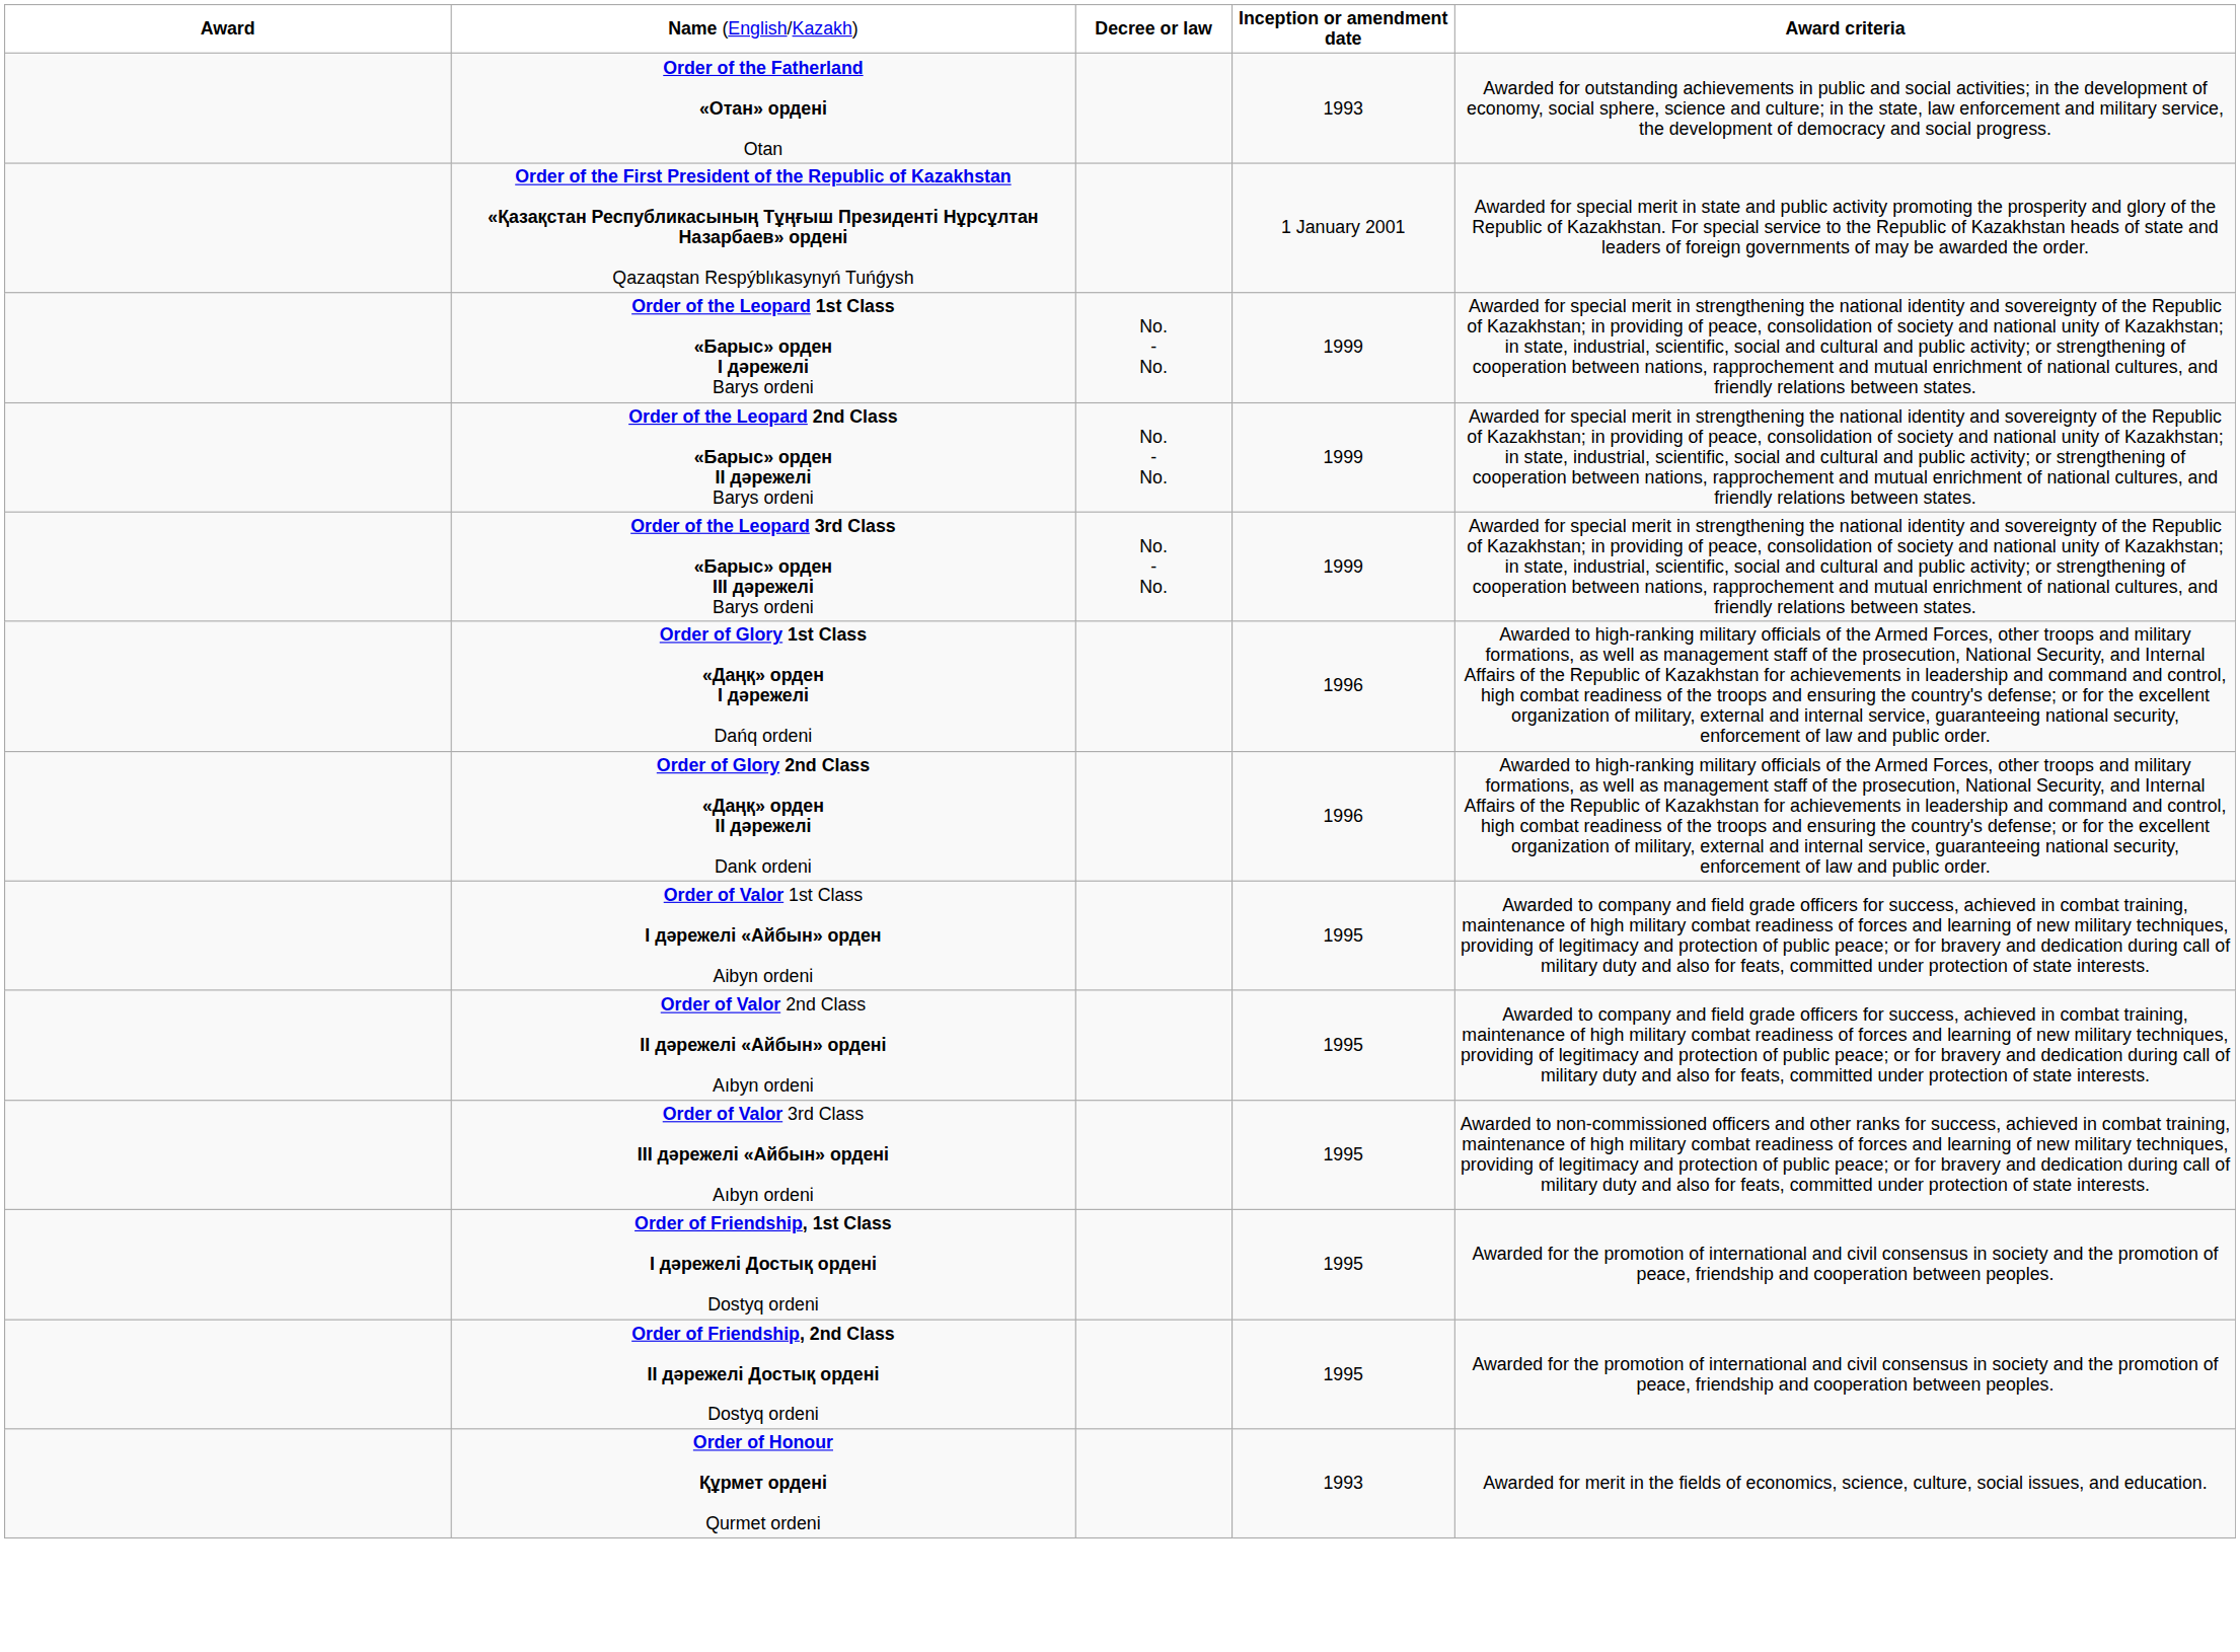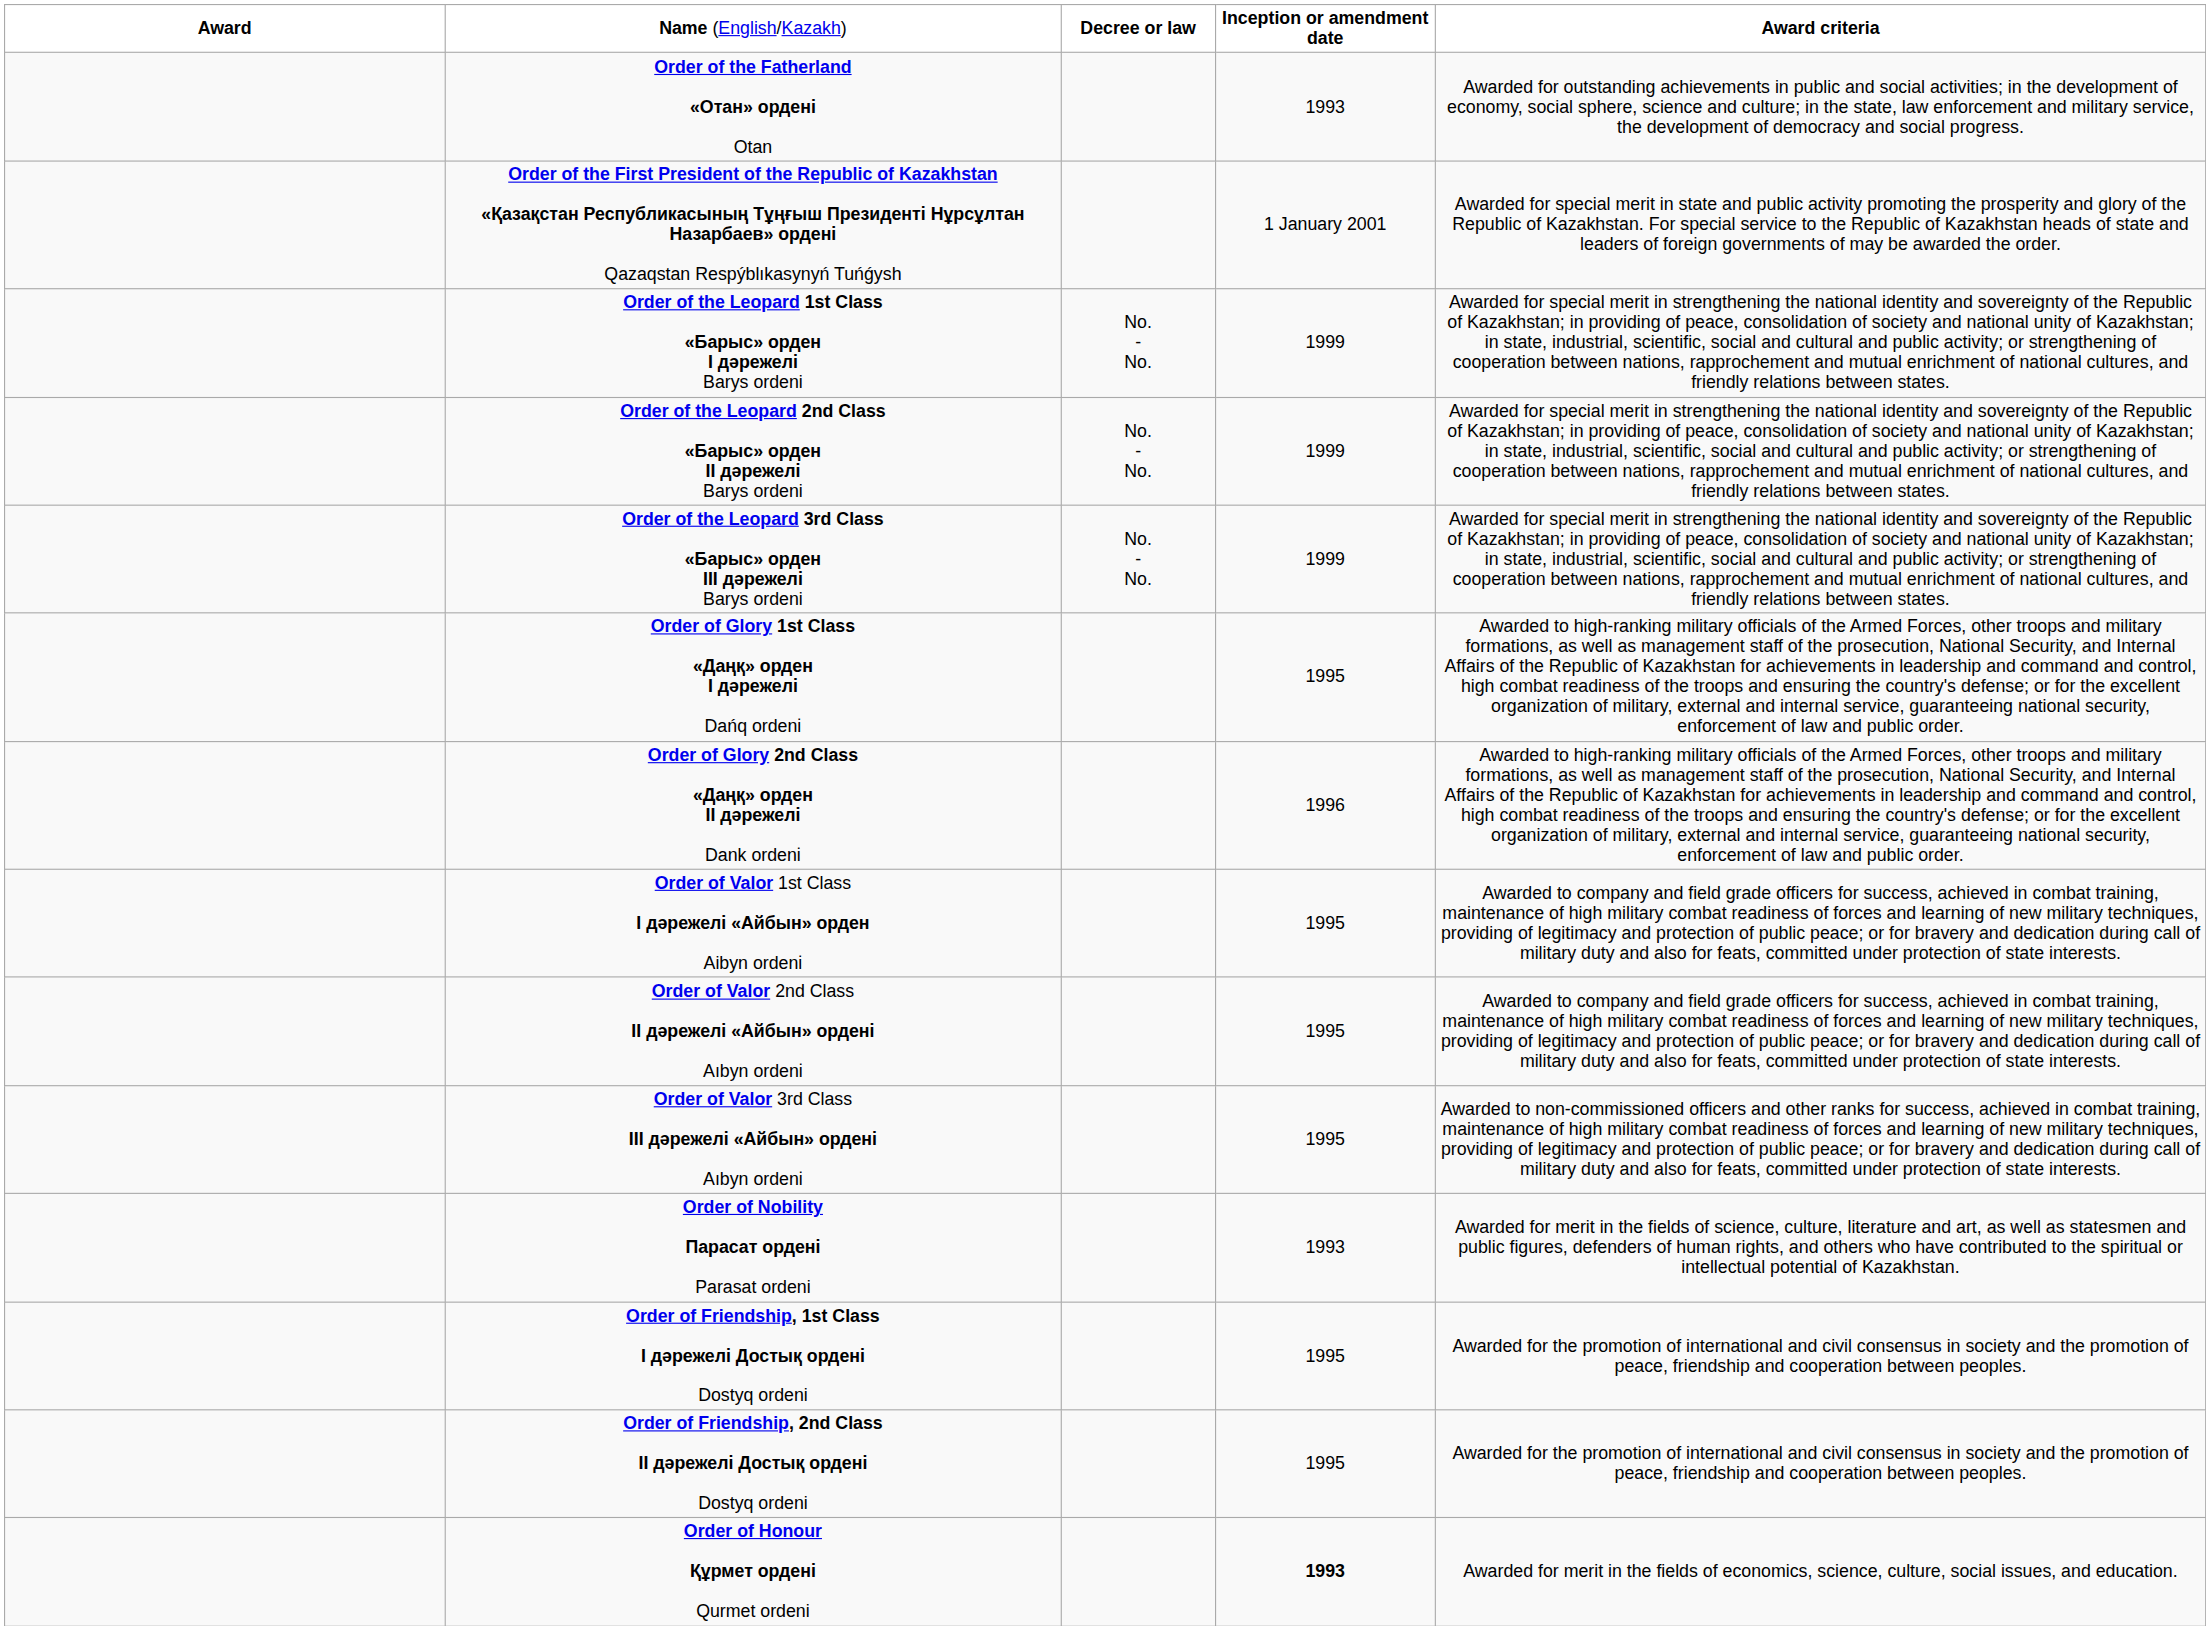Order of Glory 1st Class «Даңқ» орден I дәрежелі Dańq ordenі | column 4: 1996 -> 1995
+ row: Order of Nobility Парасат ордені Parasat ordeni | 1993 | Awarded for merit in the fields of science, culture, literature and art, as well as statesmen and public figures, defenders of human rights, and others who have contributed to the spiritual or intellectual potential of Kazakhstan.
Order of Honour Құрмет ордені Qurmet ordeni | column 4: normal -> bold
